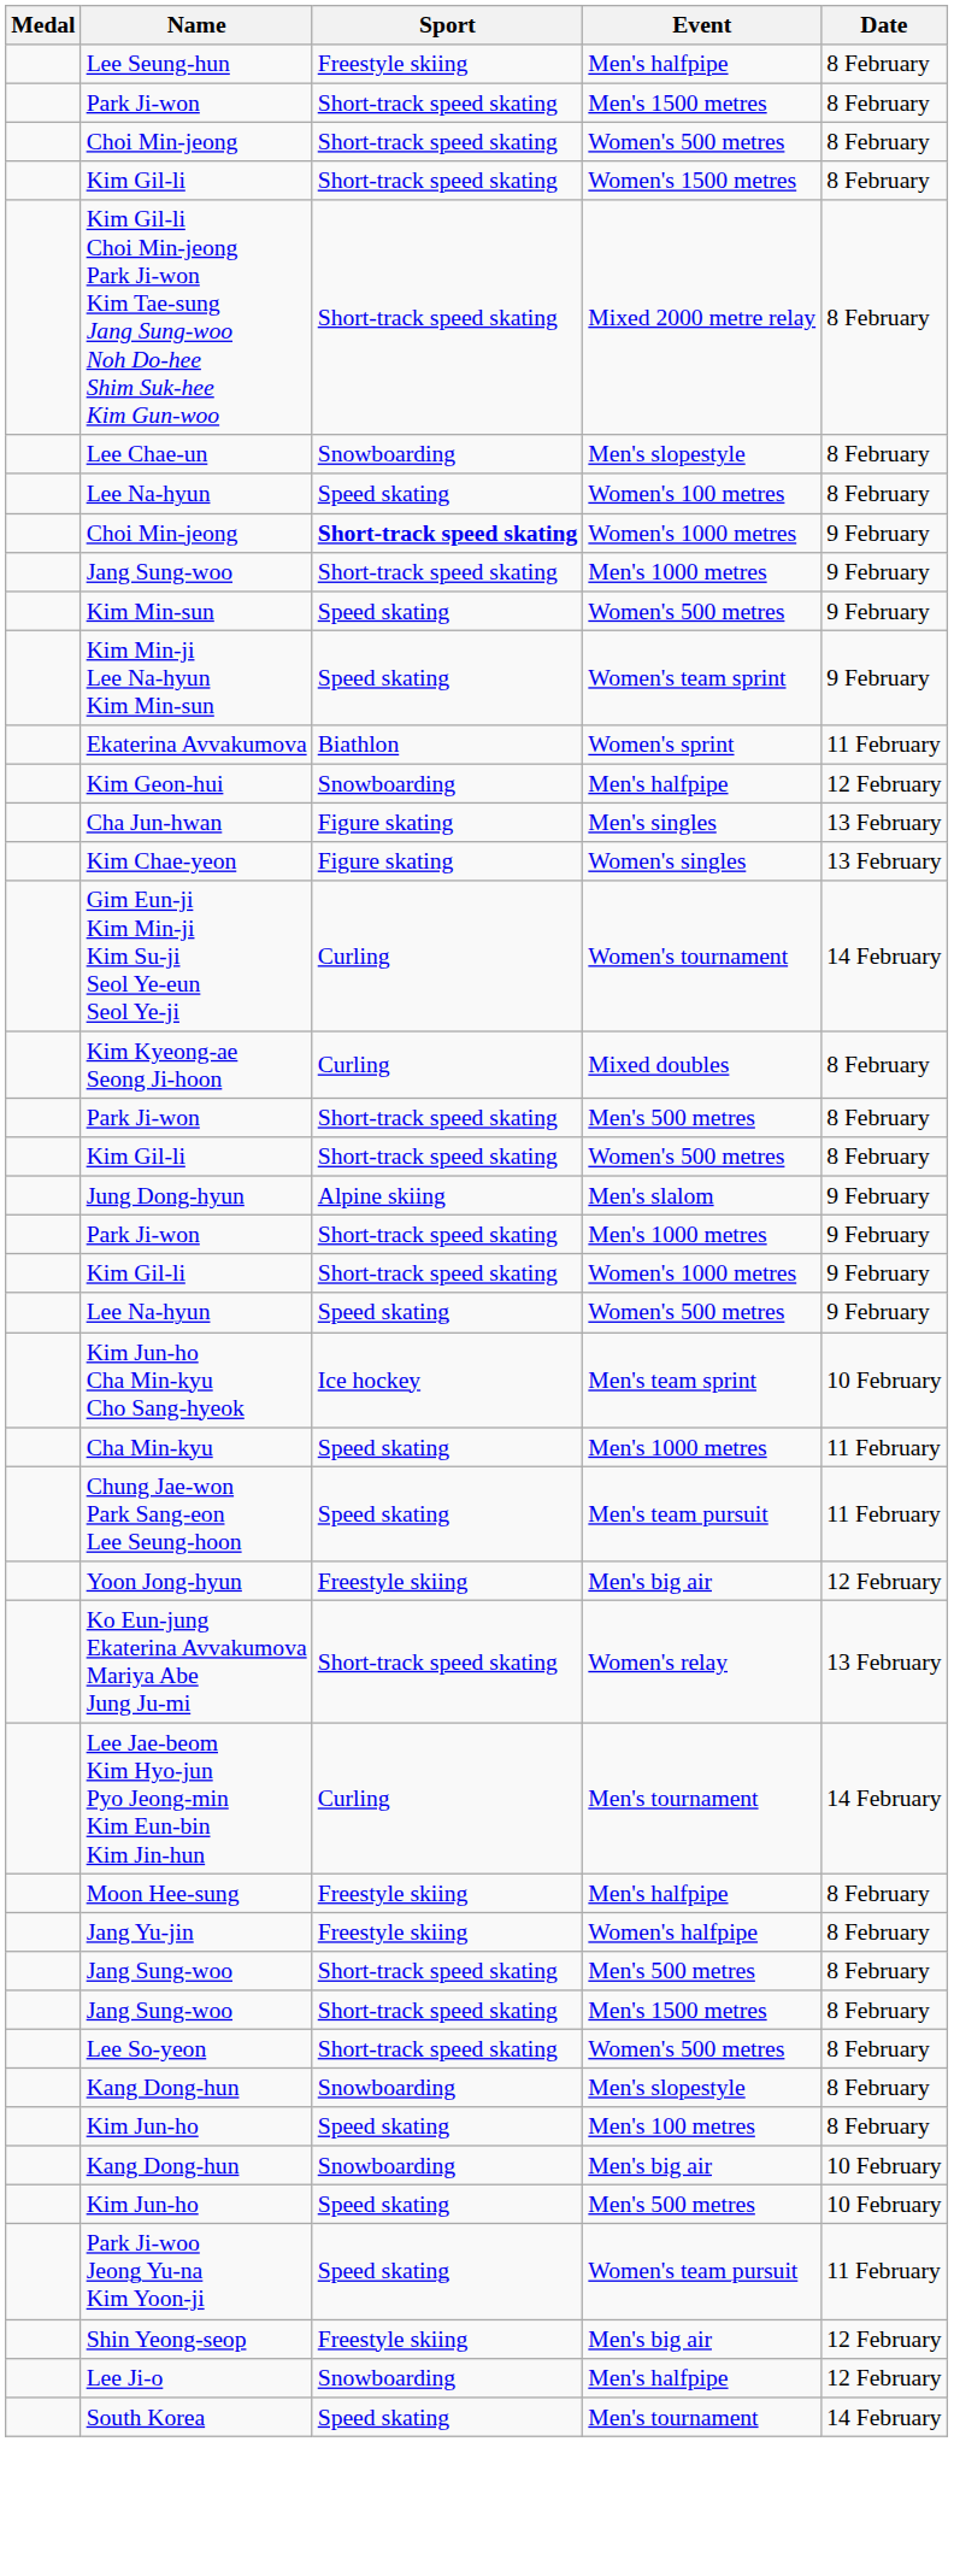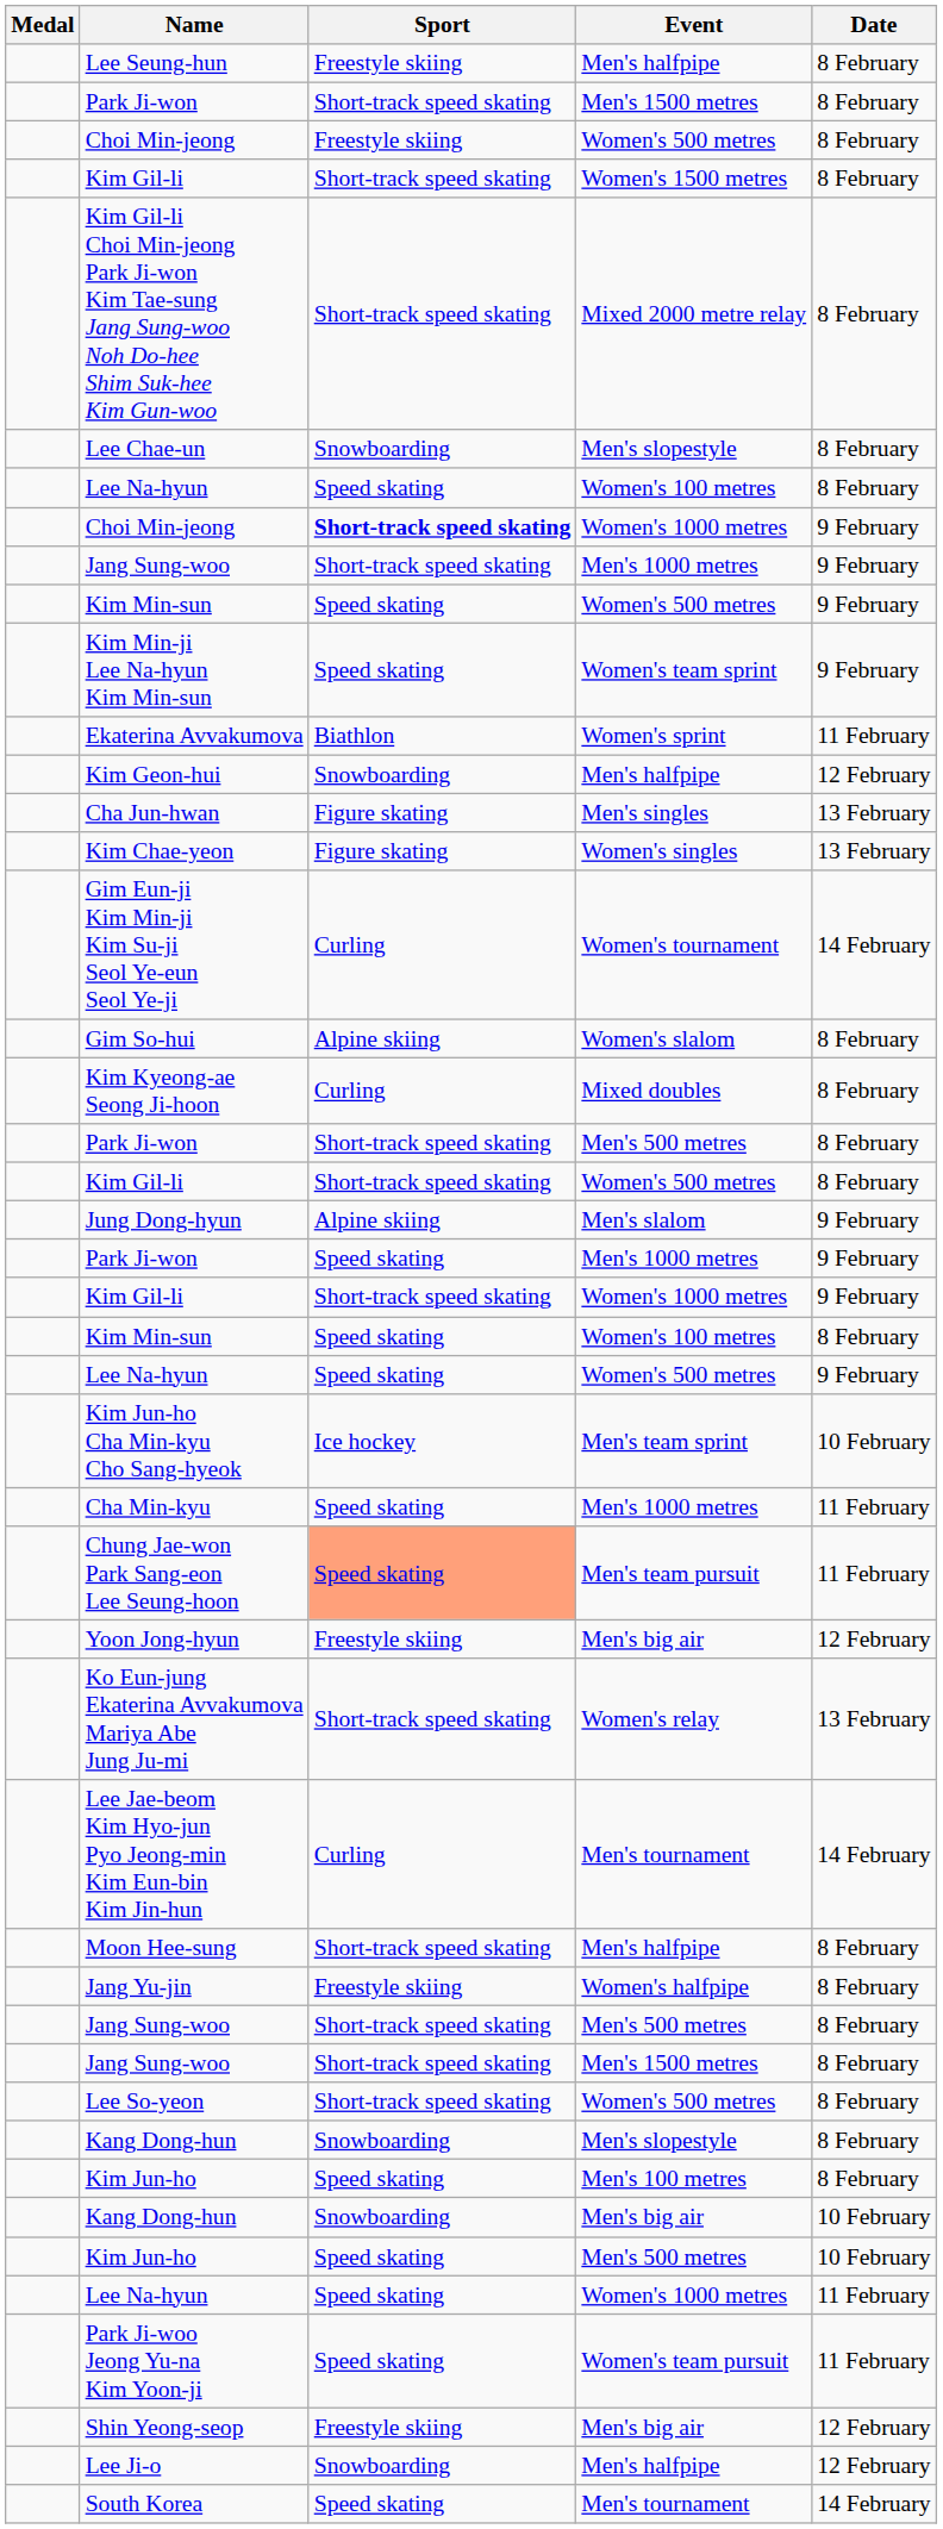Choi Min-jeong / Women's 500 metres | Sport: Short-track speed skating -> Freestyle skiing
+ row: Gim So-hui | Alpine skiing | Women's slalom | 8 February
Park Ji-won / Men's 1000 metres | Sport: Short-track speed skating -> Speed skating
+ row: Kim Min-sun | Speed skating | Women's 100 metres | 8 February
Chung Jae-won Park Sang-eon Lee Seung-hoon | Sport: no background -> lightsalmon background
Moon Hee-sung | Sport: Freestyle skiing -> Short-track speed skating
+ row: Lee Na-hyun | Speed skating | Women's 1000 metres | 11 February
